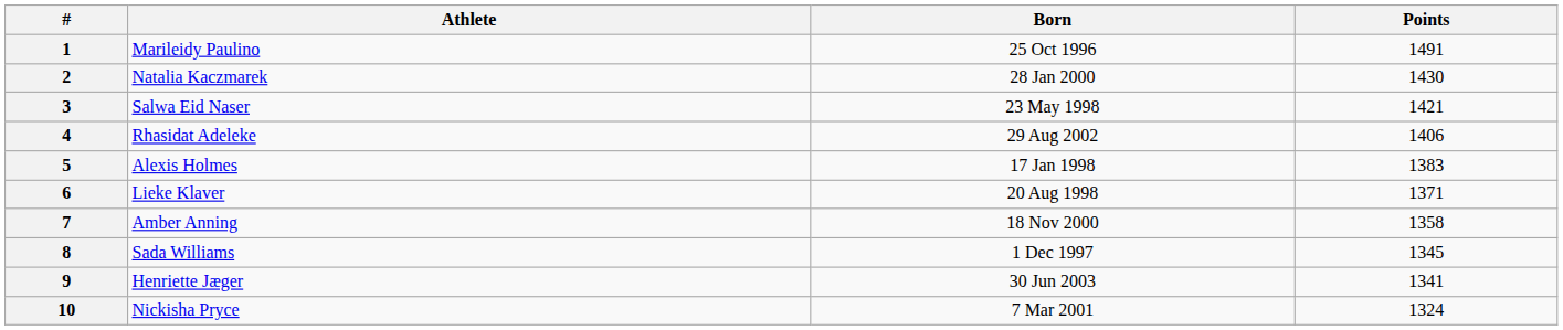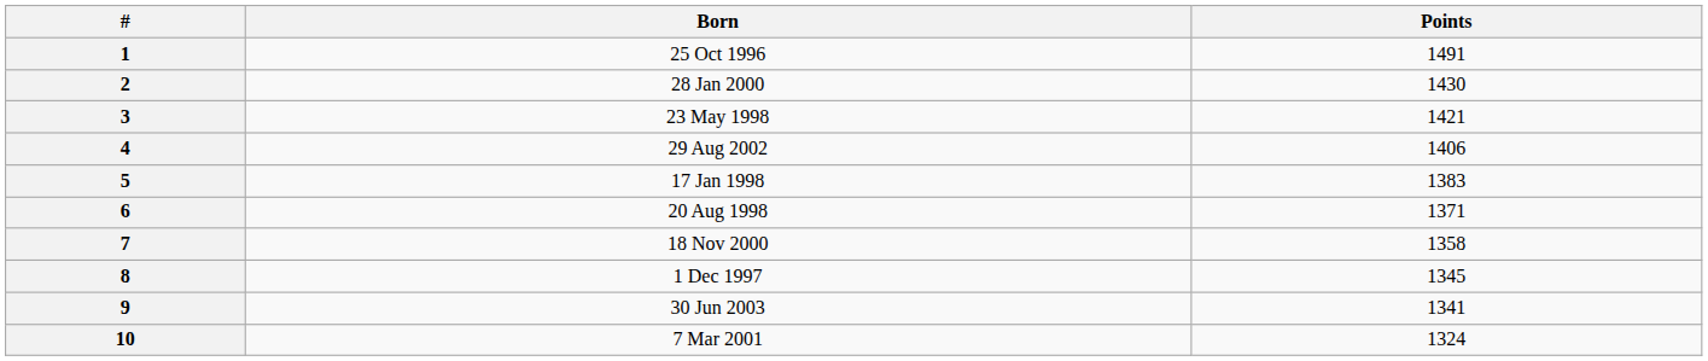- column: Athlete | Marileidy Paulino | Natalia Kaczmarek | Salwa Eid Naser | Rhasidat Adeleke | Alexis Holmes | Lieke Klaver | Amber Anning | Sada Williams | Henriette Jæger | Nickisha Pryce
